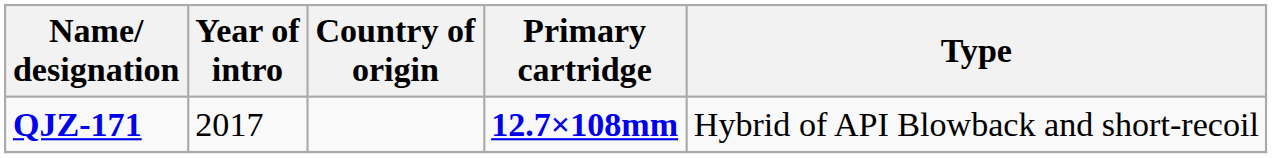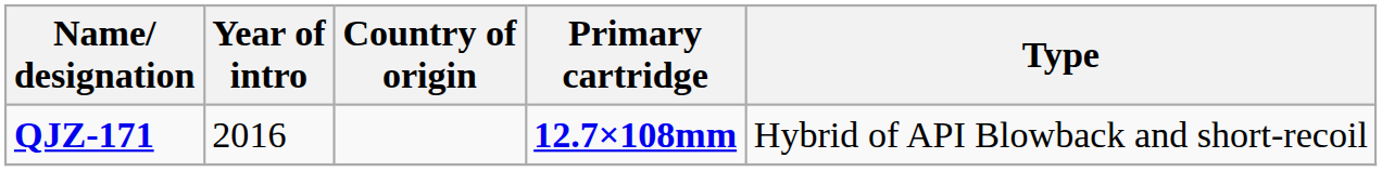QJZ-171 | Year of intro: 2017 -> 2016
